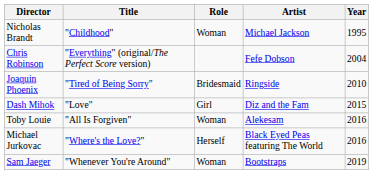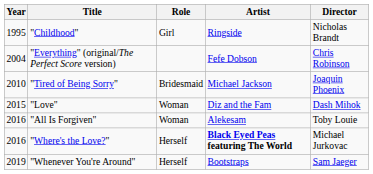columns swapped: Year <-> Director
"Childhood" | Role: Woman -> Girl
"Childhood" | Artist: Michael Jackson -> Ringside
"Tired of Being Sorry" | Artist: Ringside -> Michael Jackson
"Love" | Role: Girl -> Woman
"Where's the Love?" | Artist: normal -> bold
"Whenever You're Around" | Role: Woman -> Herself
